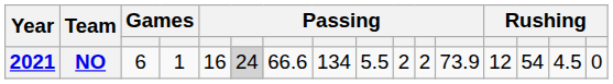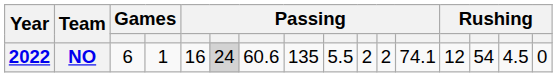NO | Year: 2021 -> 2022
NO | column 7: 66.6 -> 60.6
NO | column 8: 134 -> 135
NO | column 12: 73.9 -> 74.1
